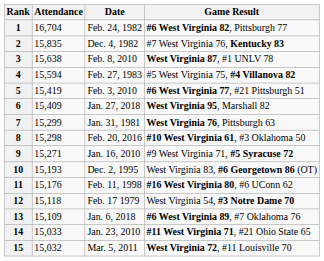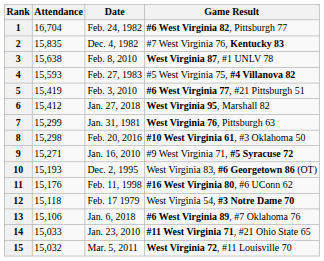4 | Attendance: 15,594 -> 15,593
6 | Attendance: 15,409 -> 15,412
13 | Attendance: 15,109 -> 15,106
